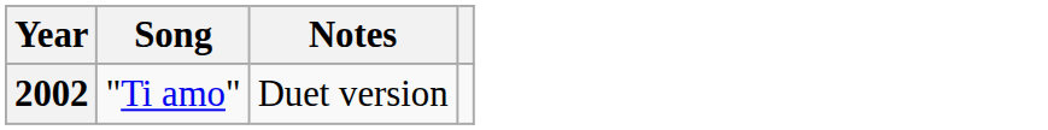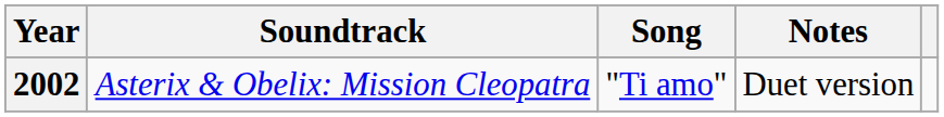+ column: Soundtrack | Asterix & Obelix: Mission Cleopatra
